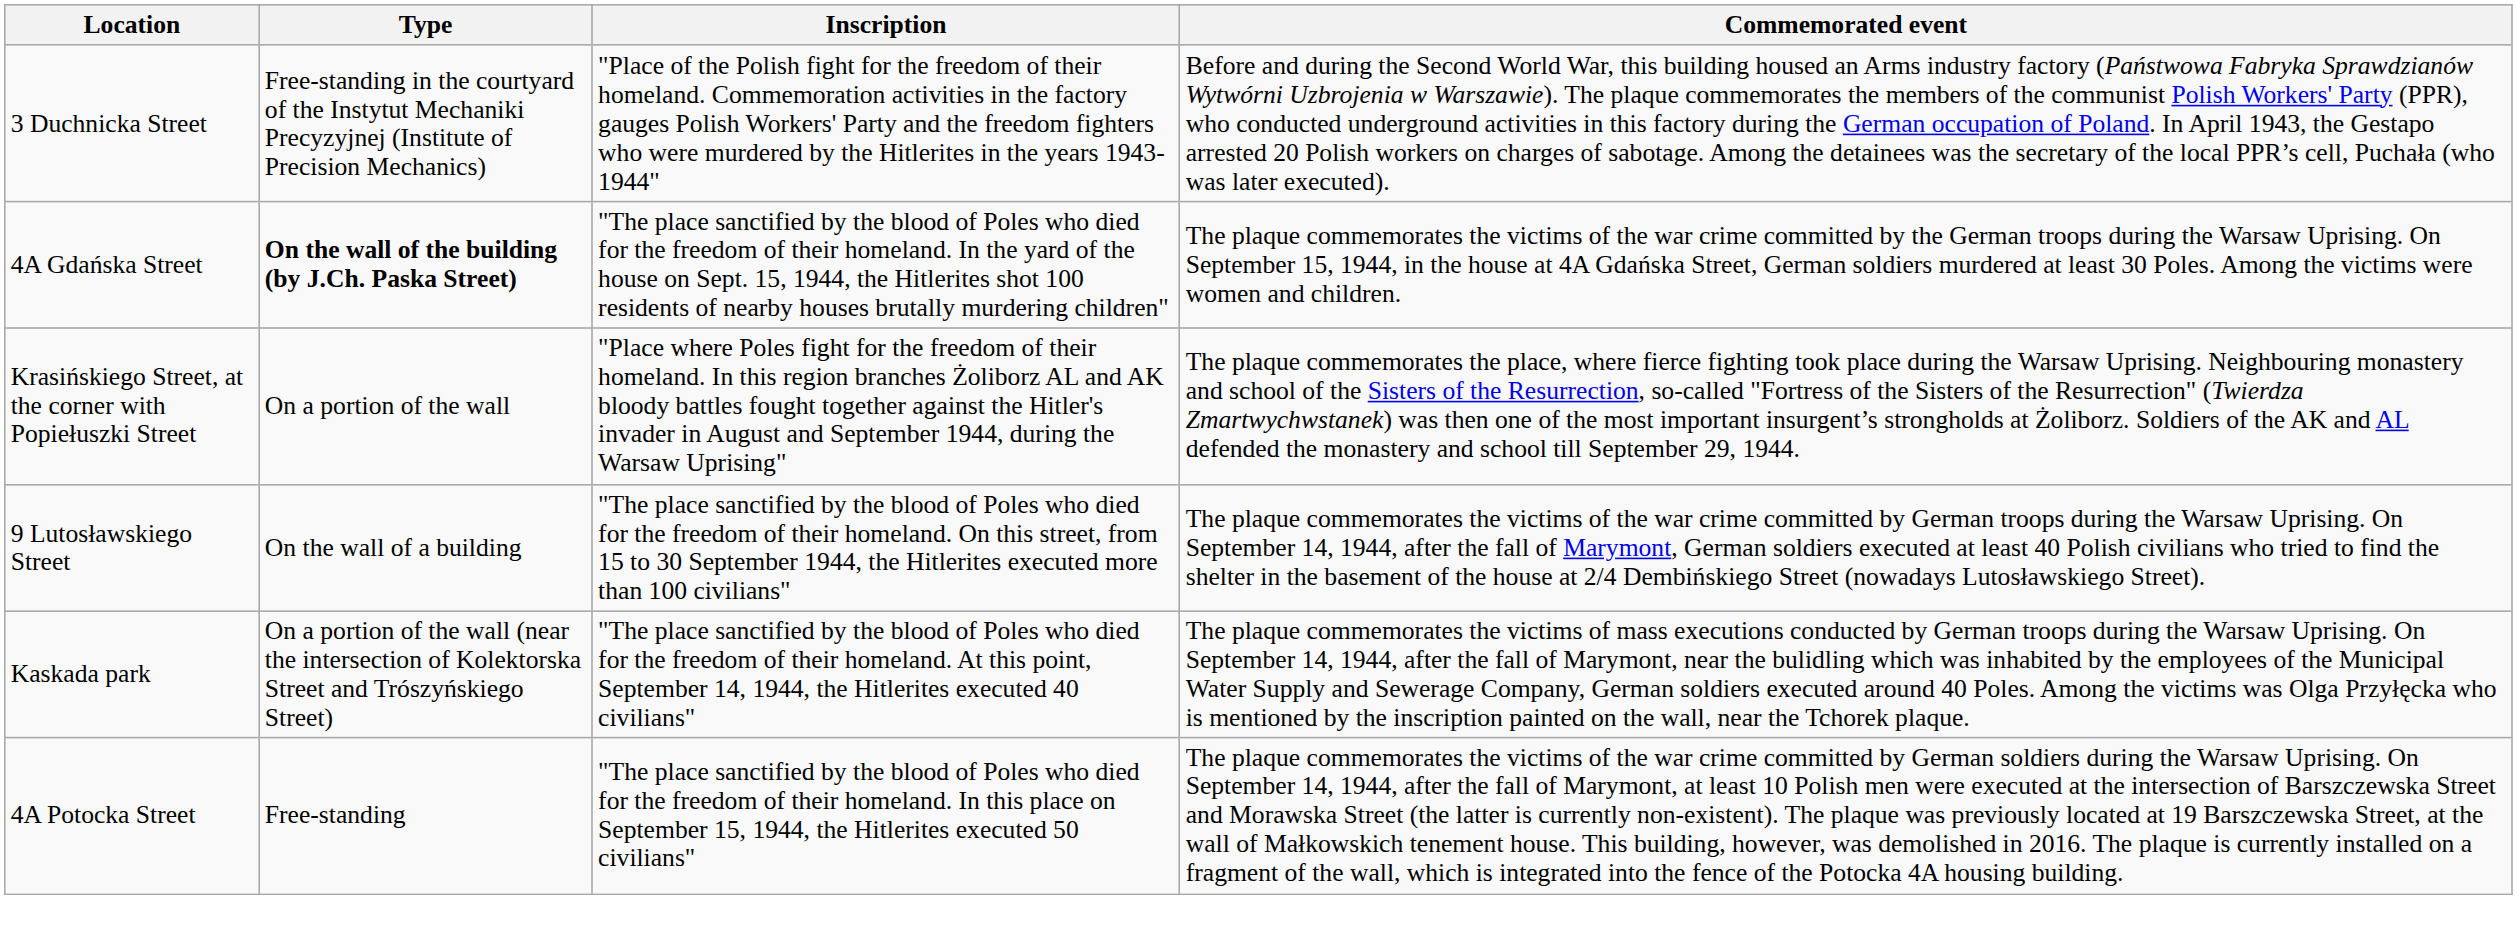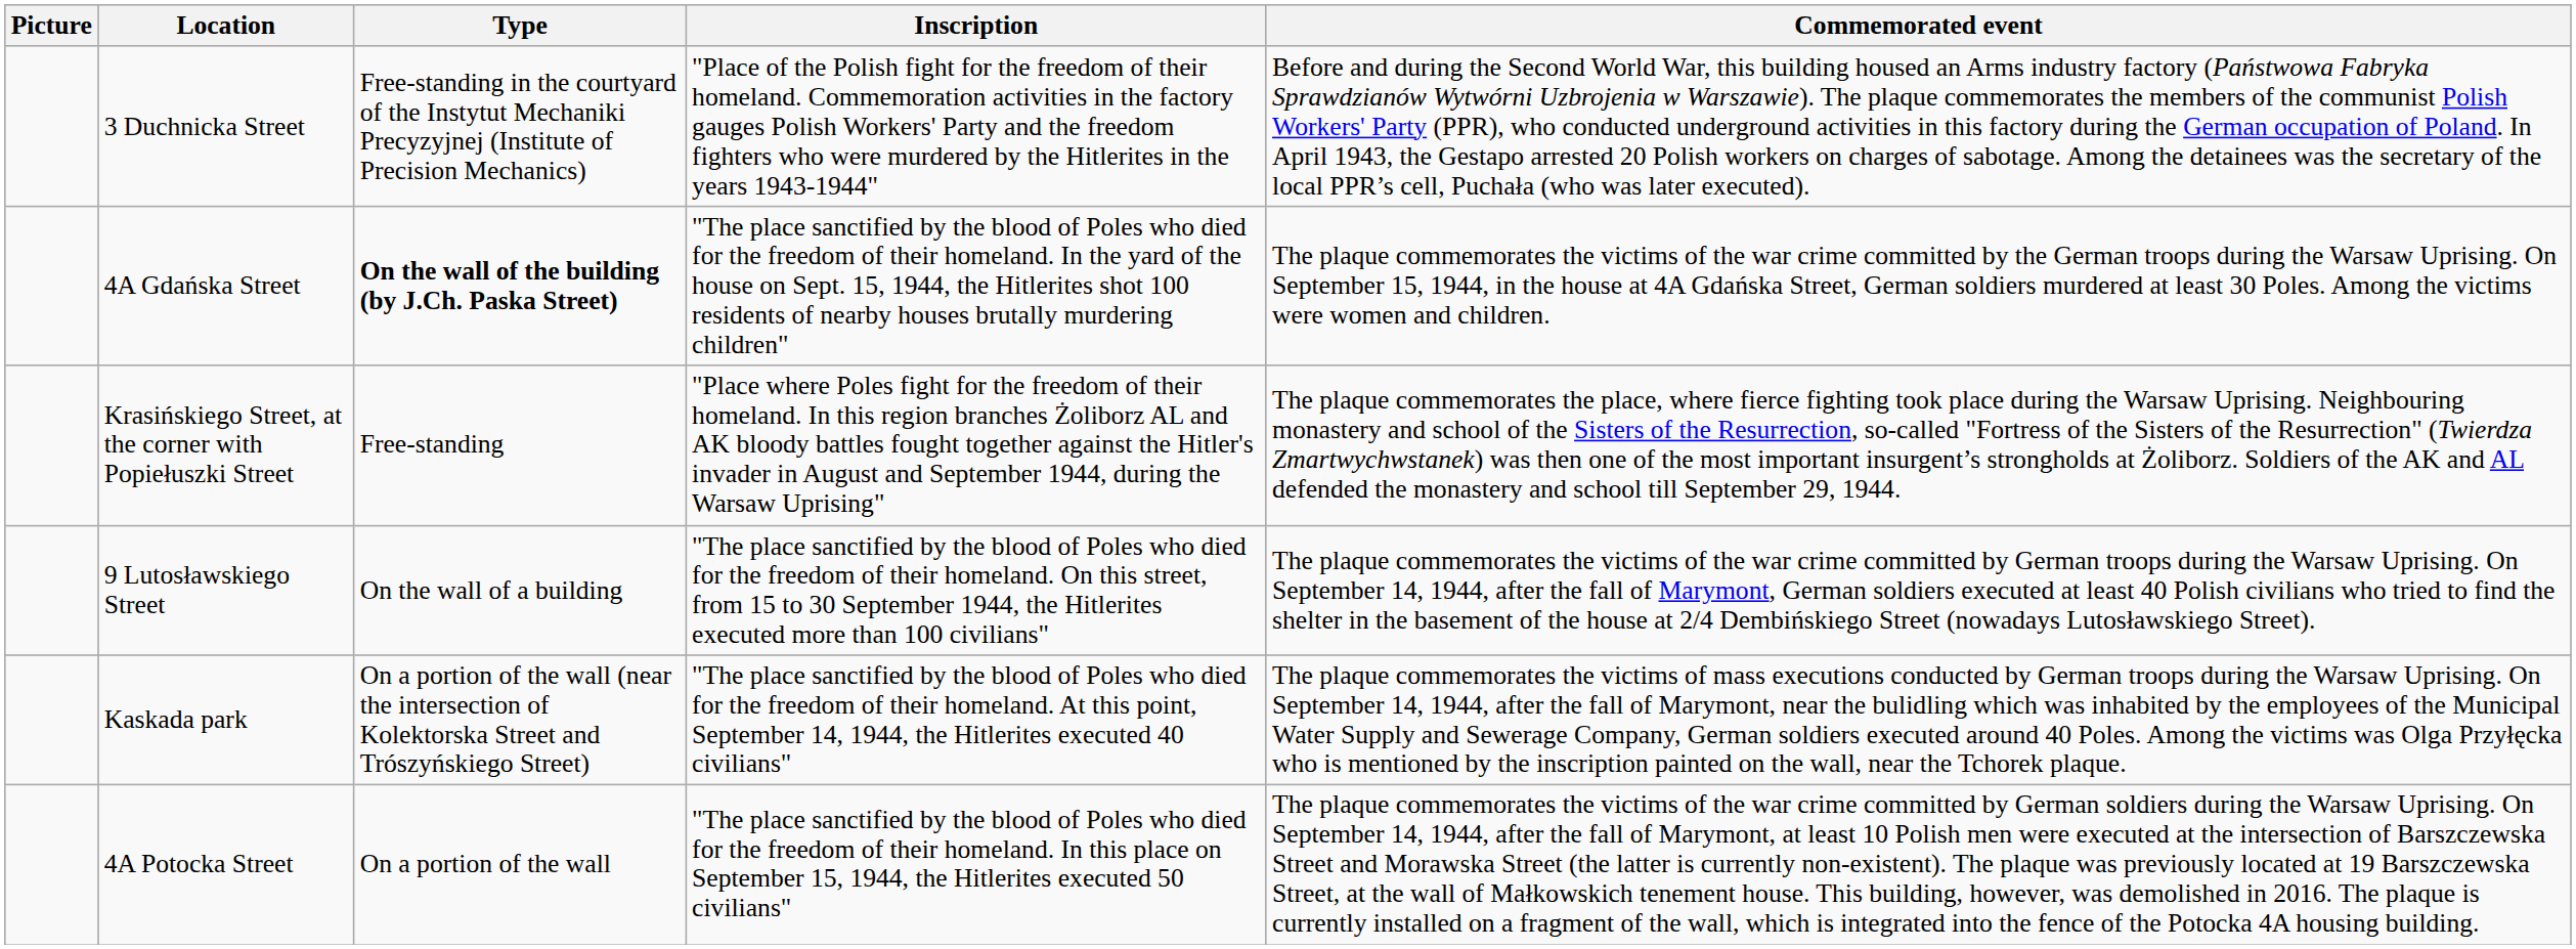+ column: Picture
Krasińskiego Street, at the corner with Popiełuszki Street | Type: On a portion of the wall -> Free-standing
4A Potocka Street | Type: Free-standing -> On a portion of the wall
